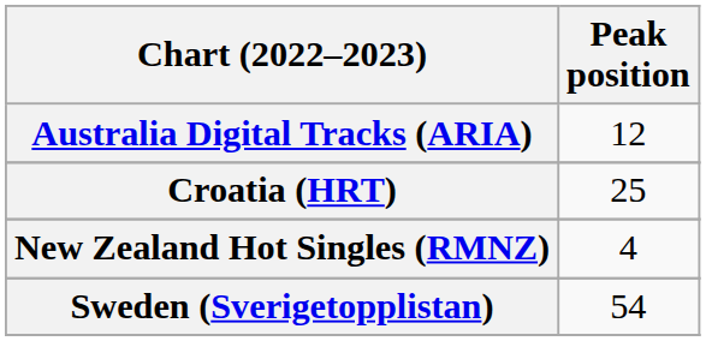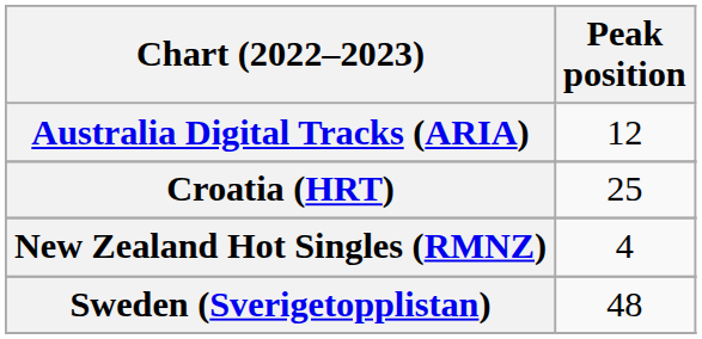Sweden (Sverigetopplistan) | Peak position: 54 -> 48
